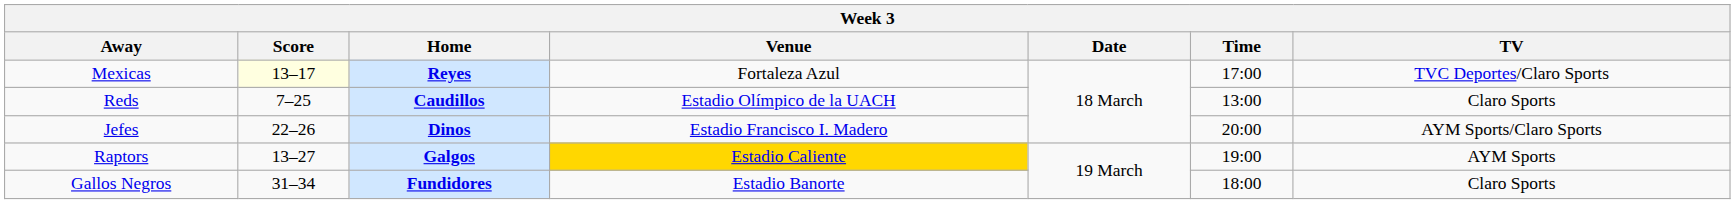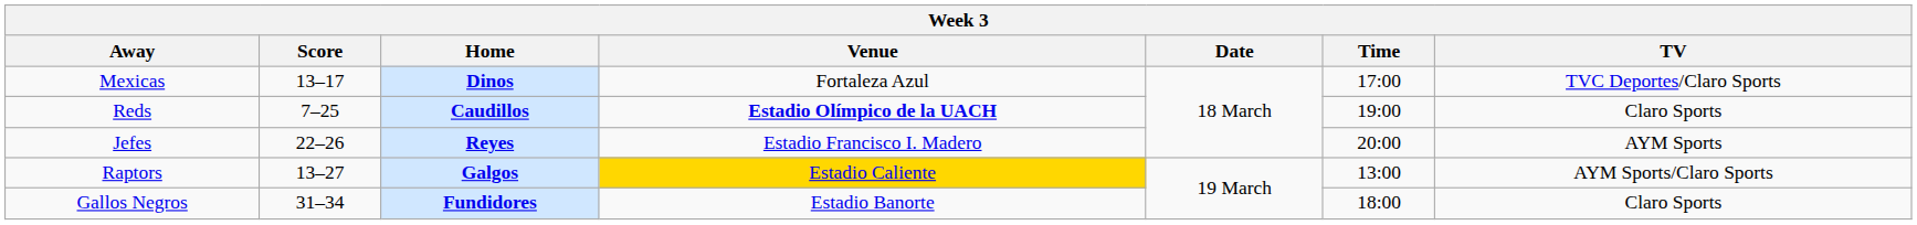Mexicas | Score: lightyellow background -> no background
Mexicas | Home: Reyes -> Dinos
Reds | Venue: normal -> bold
Reds | Time: 13:00 -> 19:00
Jefes | Home: Dinos -> Reyes
Jefes | TV: AYM Sports/Claro Sports -> AYM Sports
Raptors | Time: 19:00 -> 13:00
Raptors | TV: AYM Sports -> AYM Sports/Claro Sports
